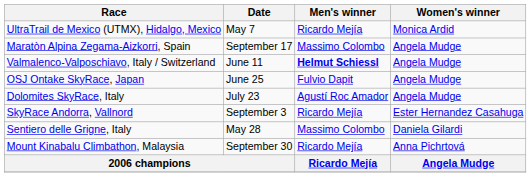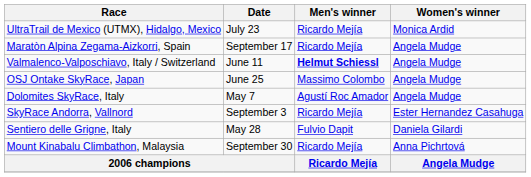UltraTrail de Mexico (UTMX), Hidalgo, Mexico | Date: May 7 -> July 23
Maratòn Alpina Zegama-Aizkorri, Spain | Men's winner: Massimo Colombo -> Ricardo Mejía
OSJ Ontake SkyRace, Japan | Men's winner: Fulvio Dapit -> Massimo Colombo
Dolomites SkyRace, Italy | Date: July 23 -> May 7
Sentiero delle Grigne, Italy | Men's winner: Massimo Colombo -> Fulvio Dapit
